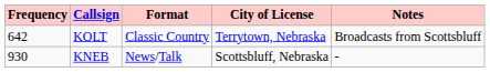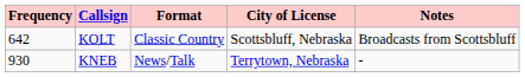KOLT | City of License: Terrytown, Nebraska -> Scottsbluff, Nebraska
KNEB | City of License: Scottsbluff, Nebraska -> Terrytown, Nebraska
